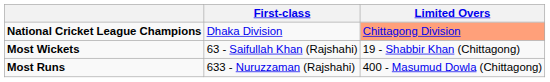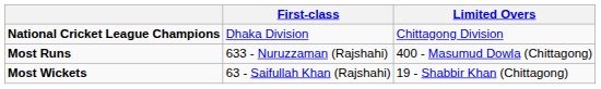National Cricket League Champions | Limited Overs: lightsalmon background -> no background
rows swapped: Most Runs <-> Most Wickets
